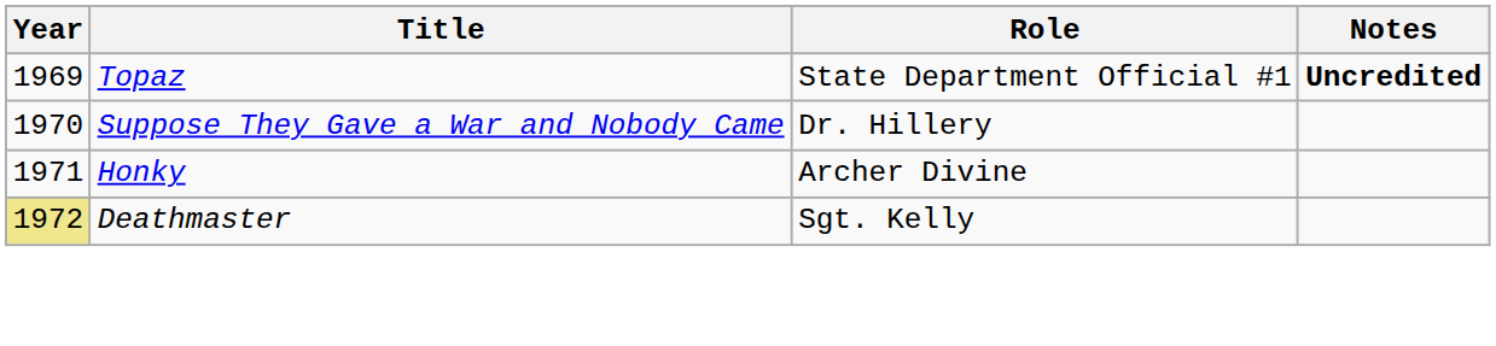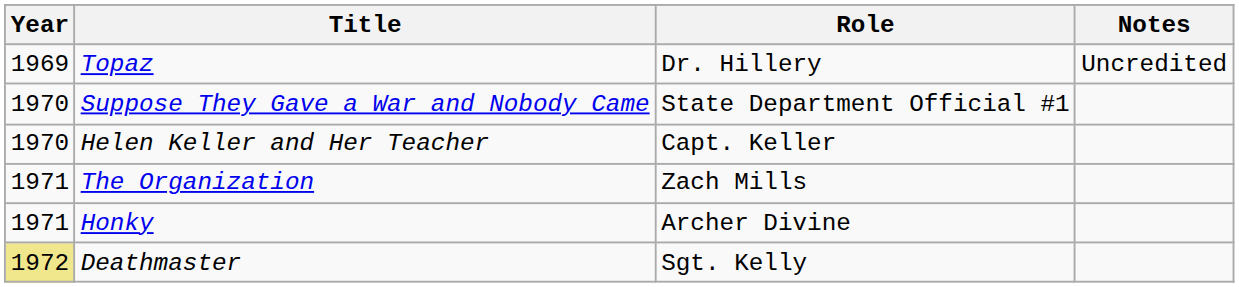Topaz | Role: State Department Official #1 -> Dr. Hillery
Topaz | Notes: bold -> normal
Suppose They Gave a War and Nobody Came | Role: Dr. Hillery -> State Department Official #1
+ row: 1970 | Helen Keller and Her Teacher | Capt. Keller
+ row: 1971 | The Organization | Zach Mills
